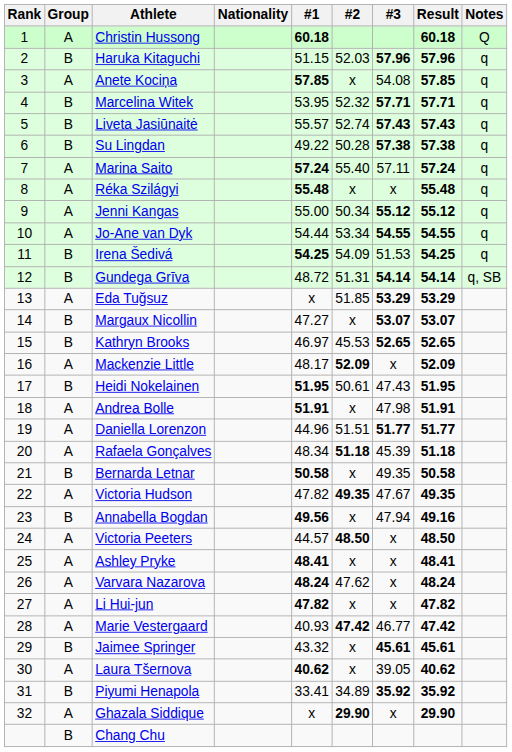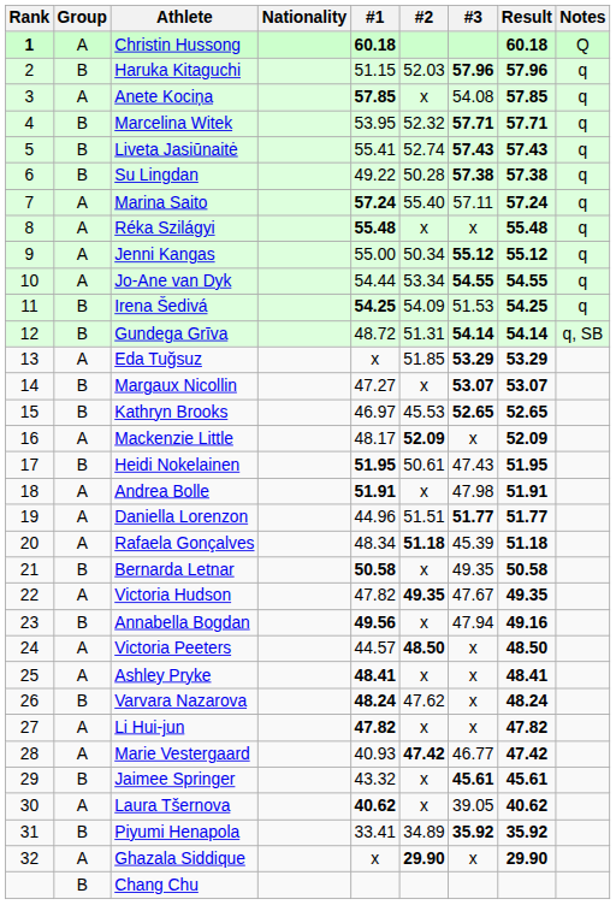Christin Hussong | Rank: normal -> bold
Liveta Jasiūnaitė | #1: 55.57 -> 55.41
Varvara Nazarova | Group: A -> B
